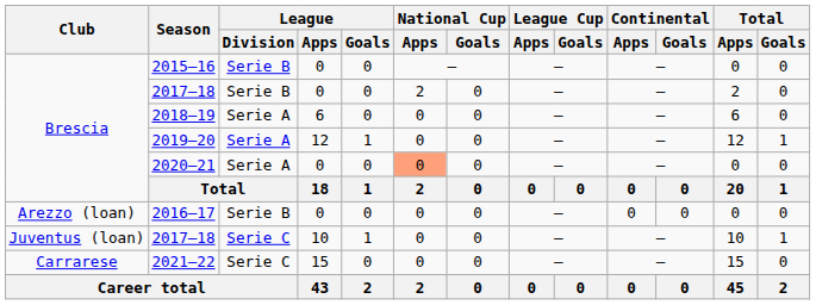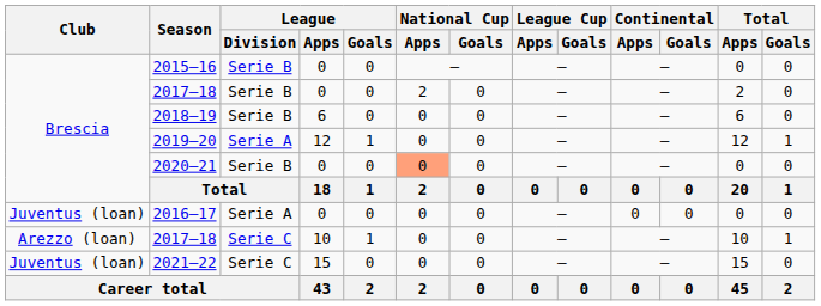2018–19 | League / Division: Serie A -> Serie B
2020–21 | League / Division: Serie A -> Serie B
2016–17 | Club: Arezzo (loan) -> Juventus (loan)
2016–17 | League / Division: Serie B -> Serie A
2017–18 / 10 | Club: Juventus (loan) -> Arezzo (loan)
2021–22 | Club: Carrarese -> Juventus (loan)
